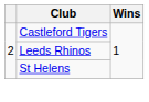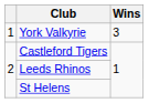+ row: 1 | York Valkyrie | 3
